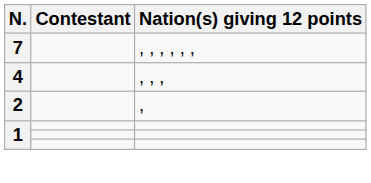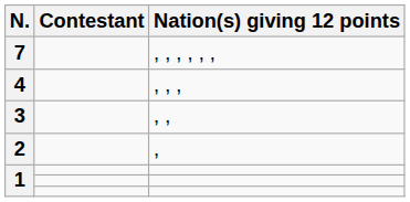+ row: 3 | , ,
